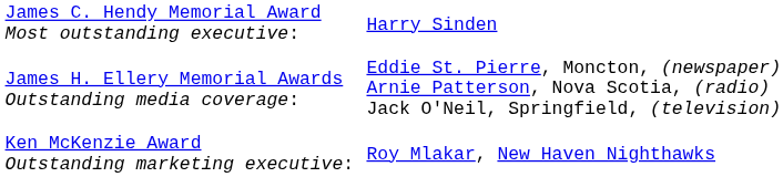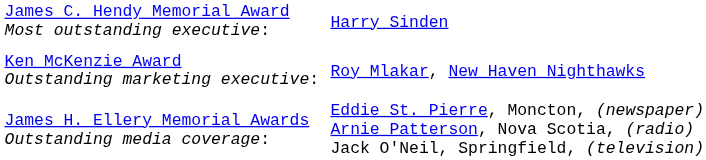rows swapped: James H. Ellery Memorial Awards Outstanding media coverage: <-> Ken McKenzie Award Outstanding marketing executive:
